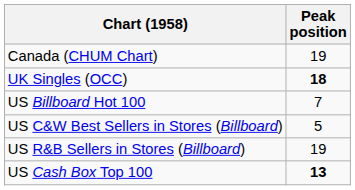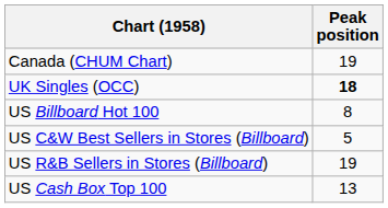US Billboard Hot 100 | Peak position: 7 -> 8
US Cash Box Top 100 | Peak position: bold -> normal
